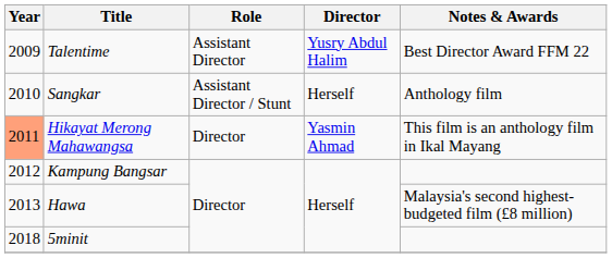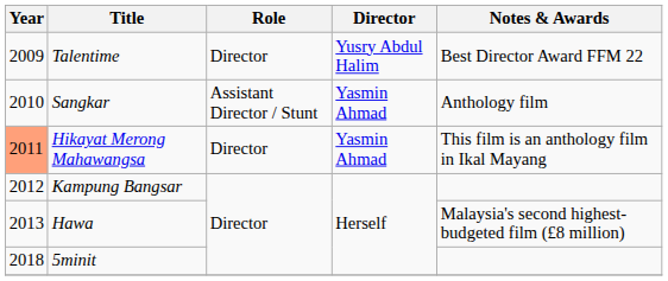Talentime | Role: Assistant Director -> Director
Sangkar | Director: Herself -> Yasmin Ahmad
